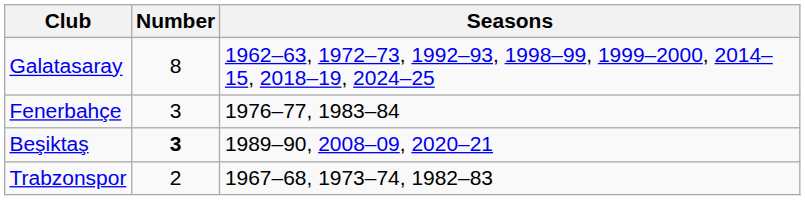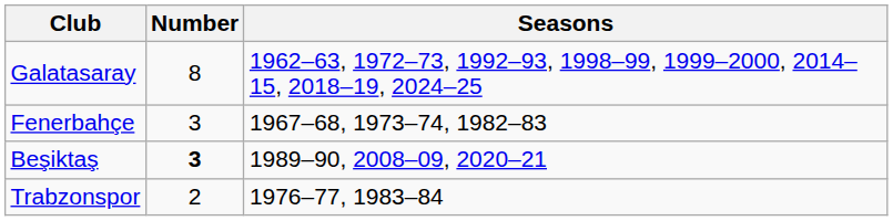Fenerbahçe | Seasons: 1976–77, 1983–84 -> 1967–68, 1973–74, 1982–83
Trabzonspor | Seasons: 1967–68, 1973–74, 1982–83 -> 1976–77, 1983–84
